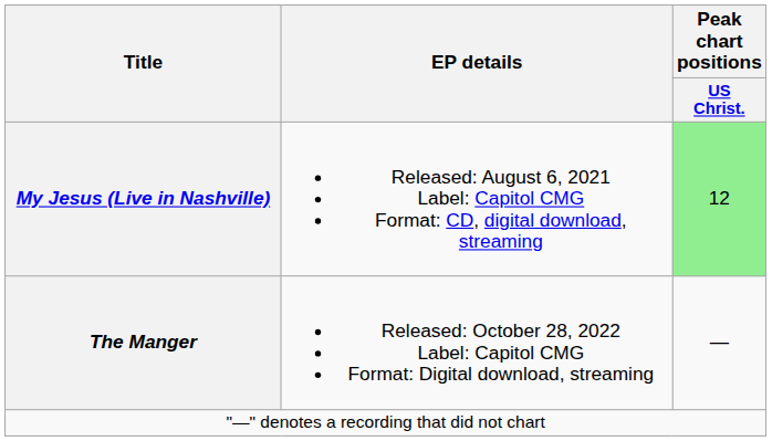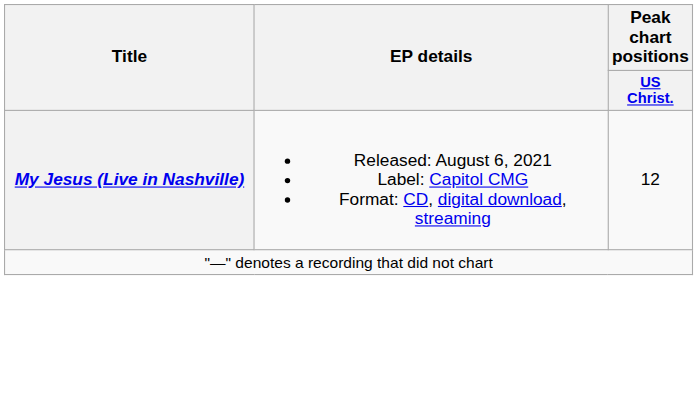My Jesus (Live in Nashville) | Peak chart positions / US Christ.: lightgreen background -> no background
- row: The Manger | Released: October 28, 2022 Label: Capitol CMG Format: Digital download, streaming | —
